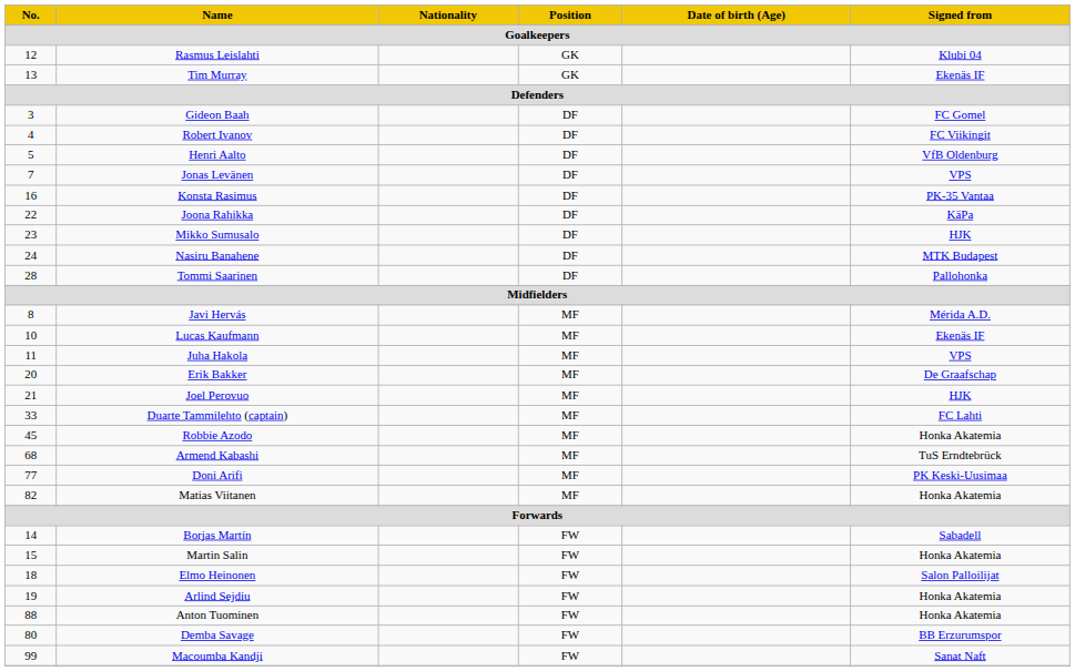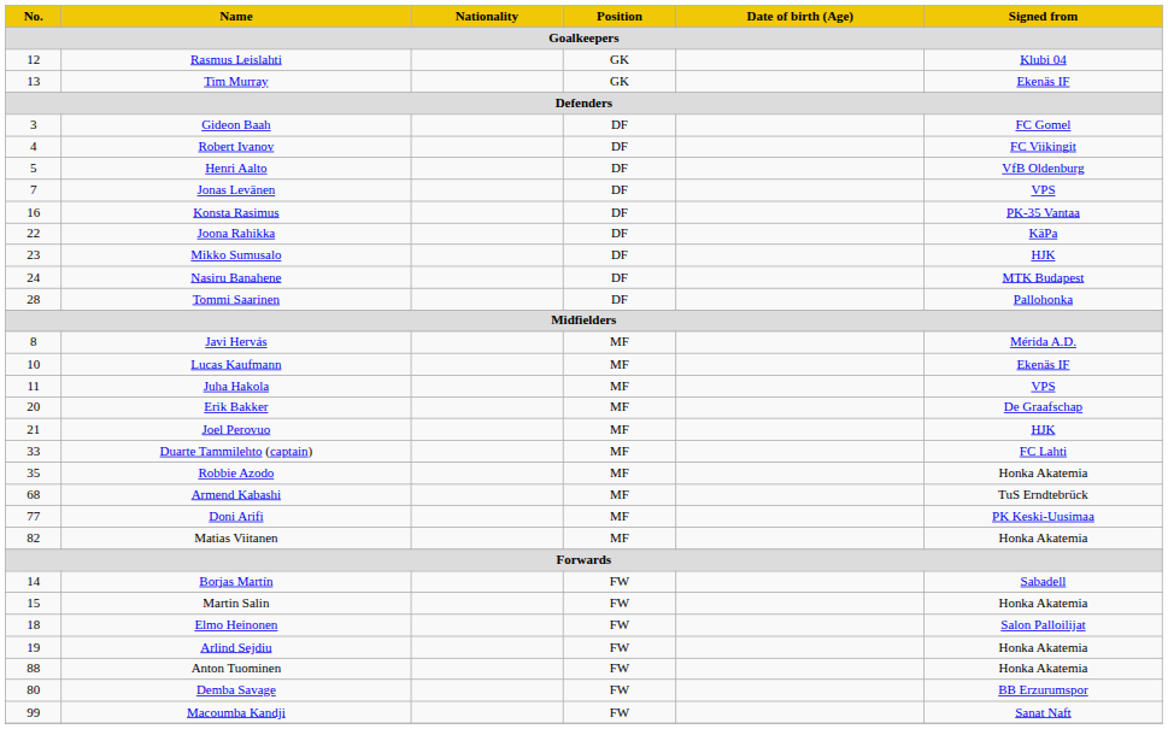Robbie Azodo | No.: 45 -> 35
